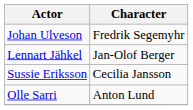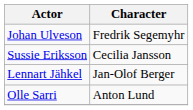rows swapped: Sussie Eriksson <-> Lennart Jähkel
